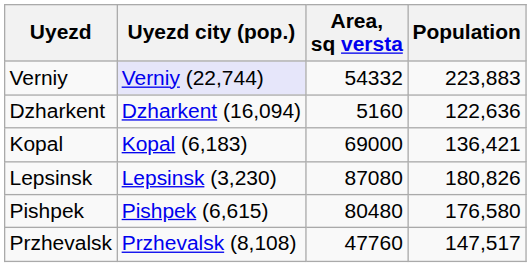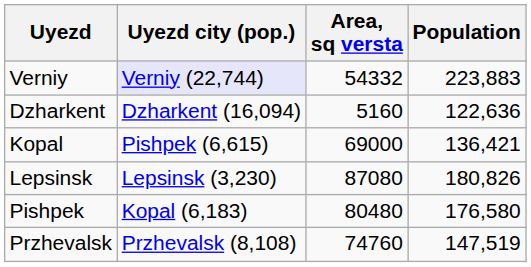Kopal | Uyezd city (pop.): Kopal (6,183) -> Pishpek (6,615)
Pishpek | Uyezd city (pop.): Pishpek (6,615) -> Kopal (6,183)
Przhevalsk | Area, sq versta: 47760 -> 74760
Przhevalsk | Population: 147,517 -> 147,519
